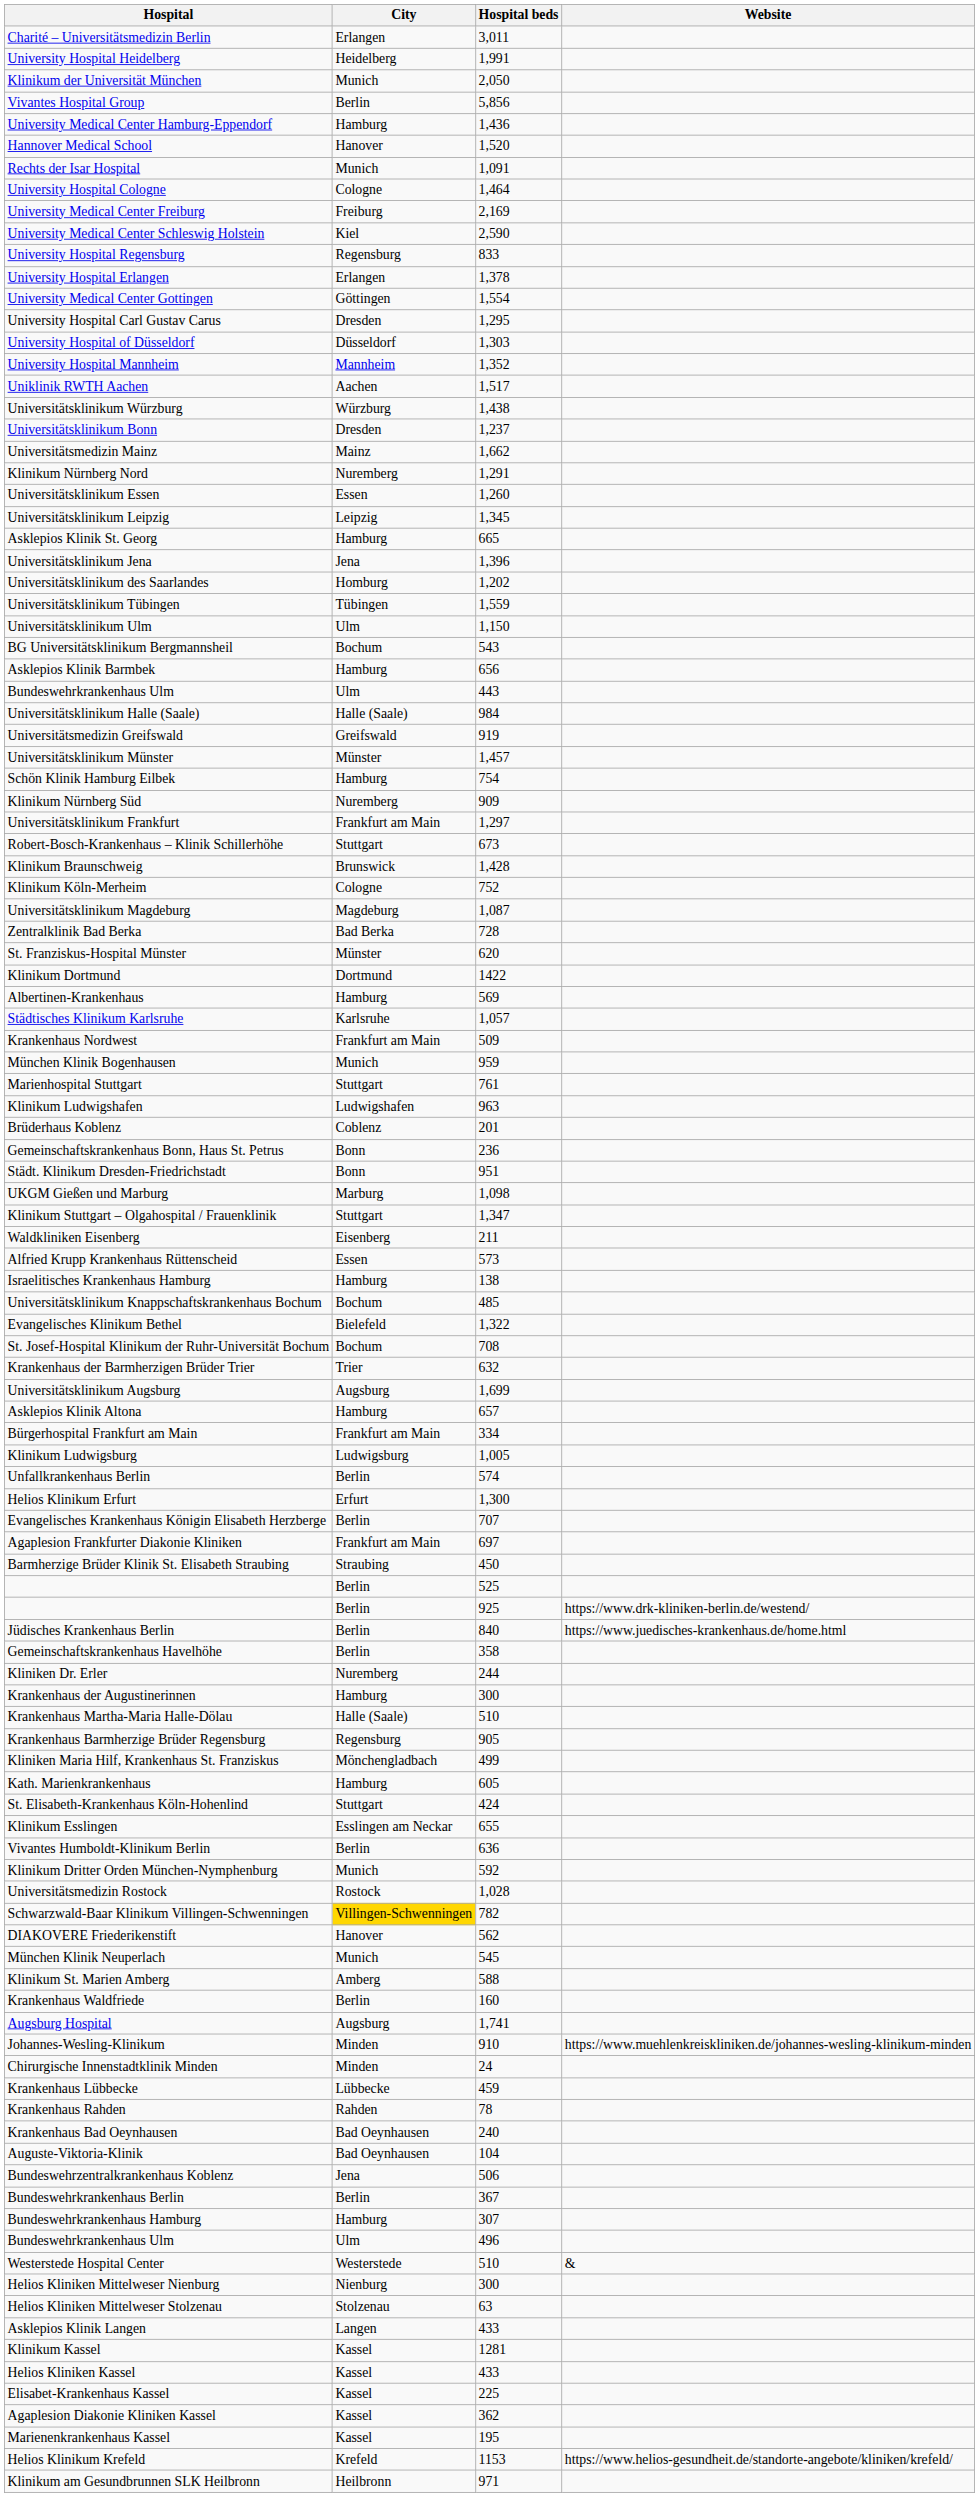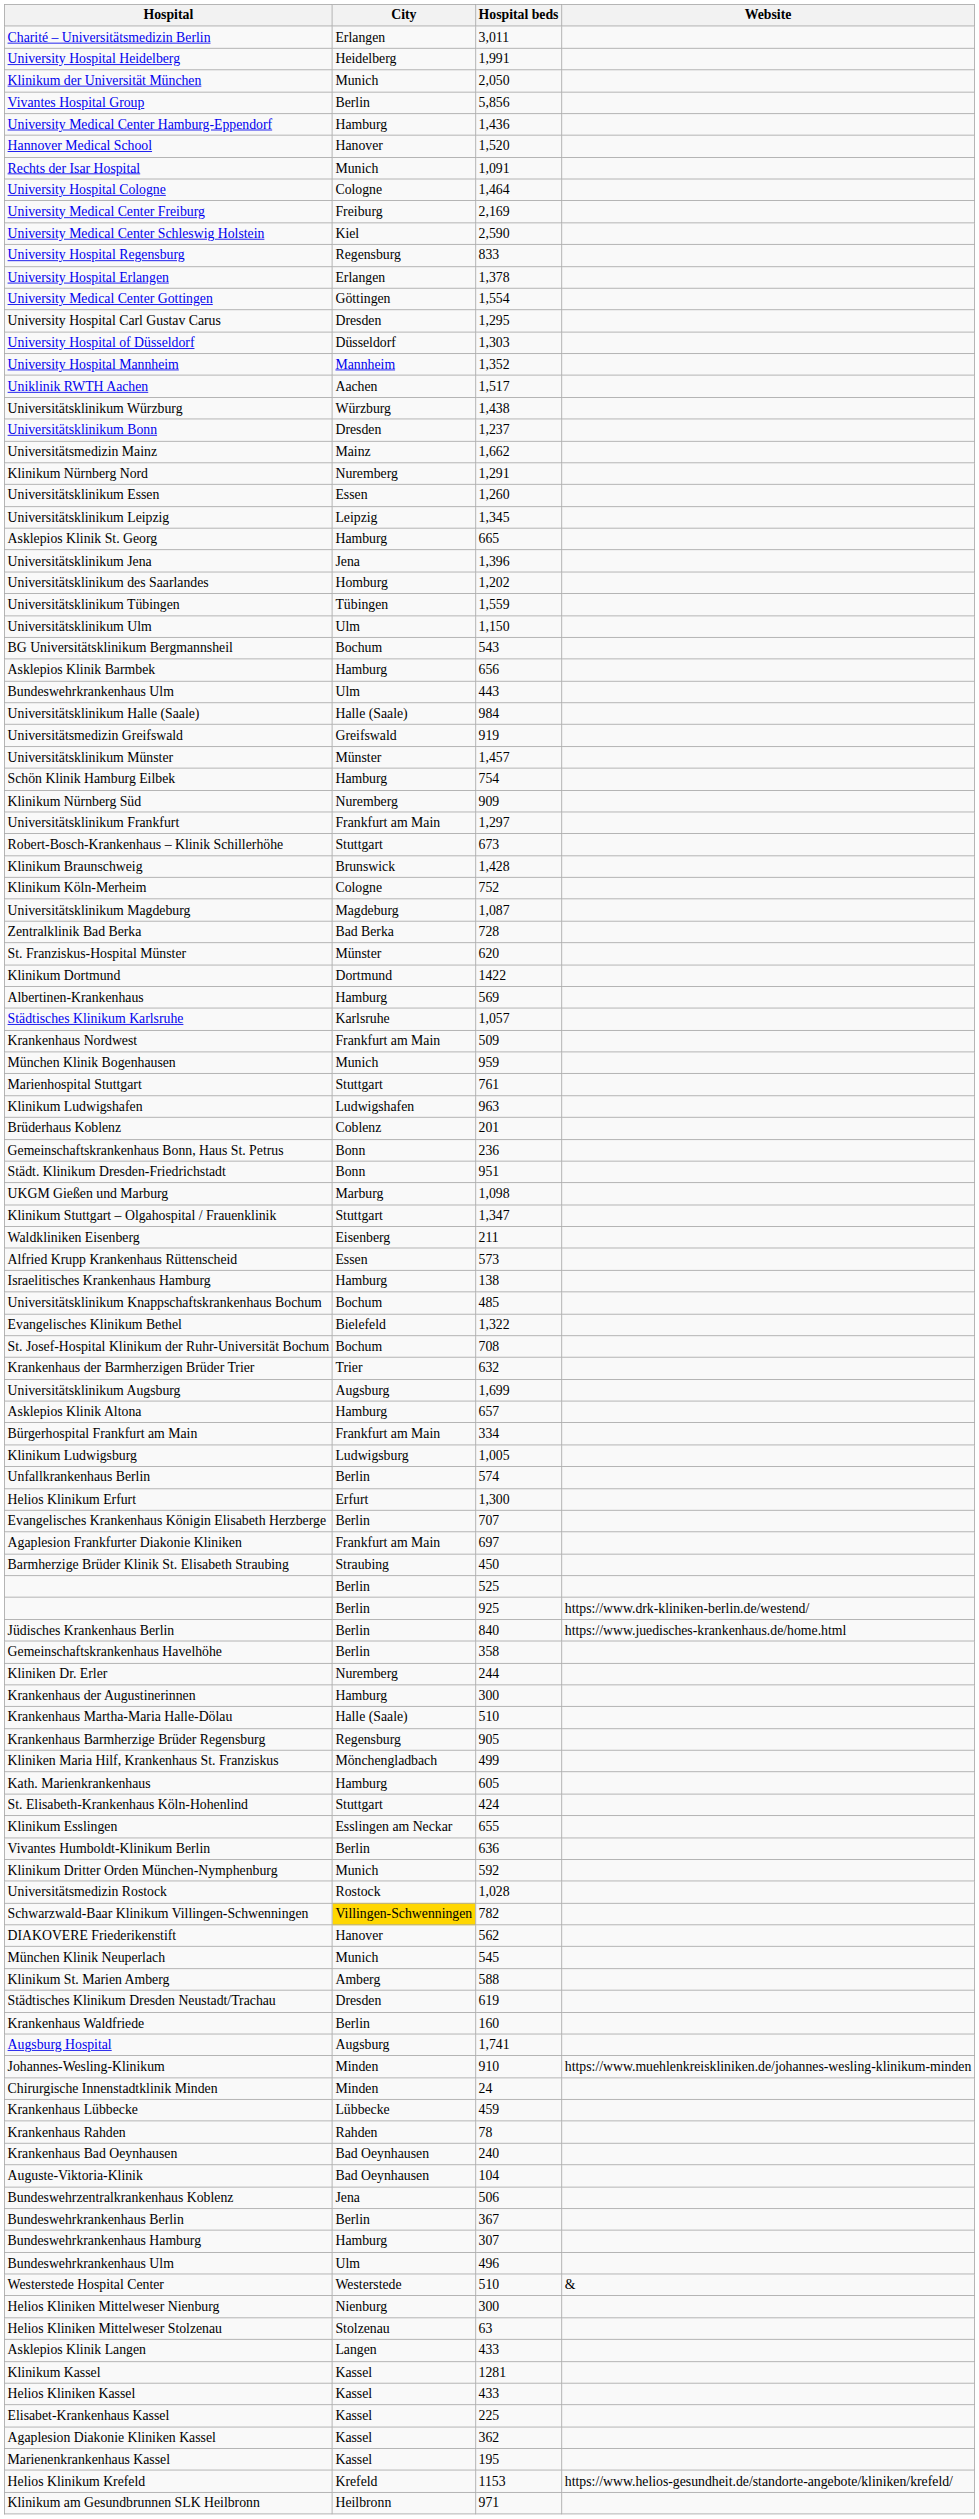+ row: Städtisches Klinikum Dresden Neustadt/Trachau | Dresden | 619
